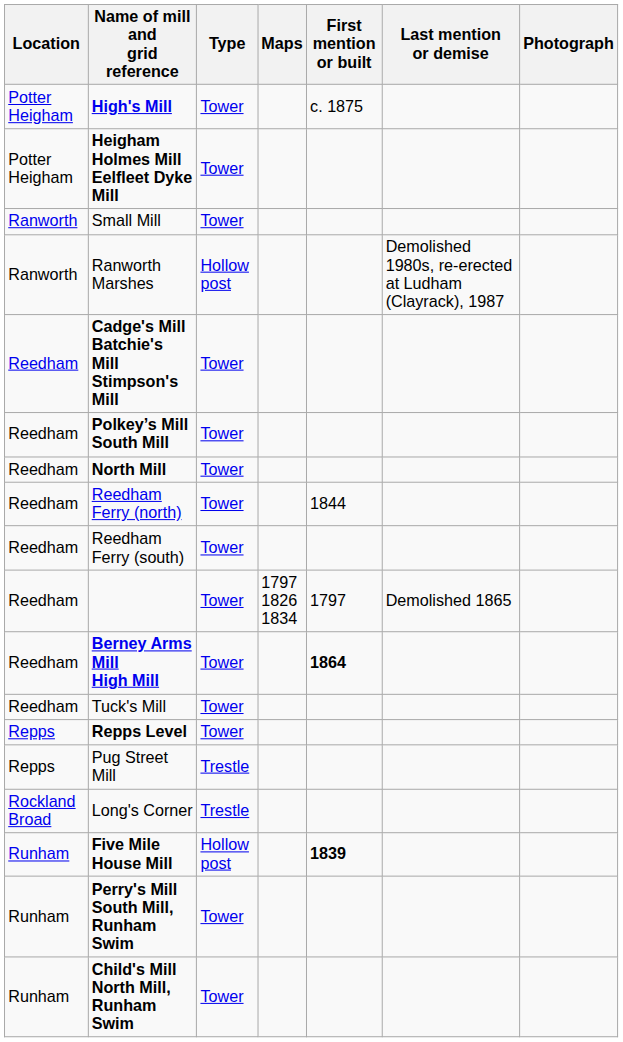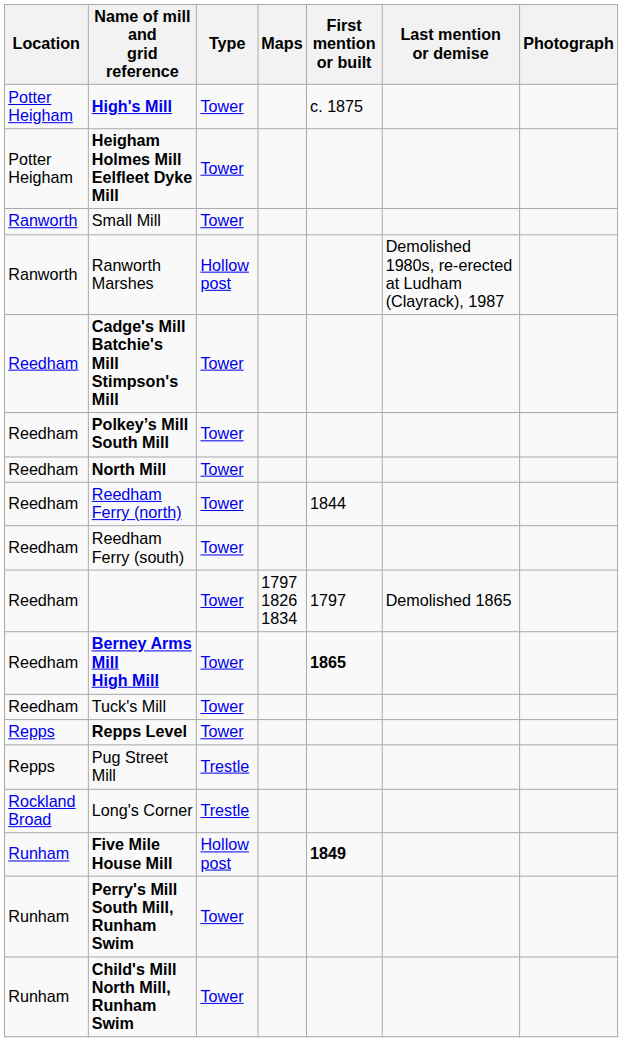Berney Arms Mill High Mill | First mention or built: 1864 -> 1865
Five Mile House Mill | First mention or built: 1839 -> 1849
